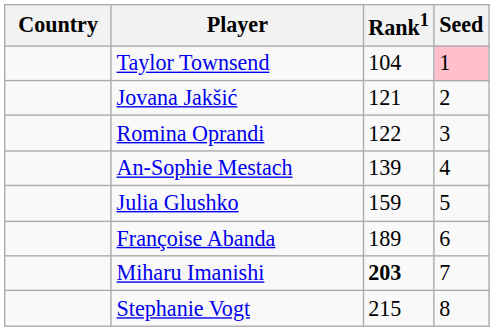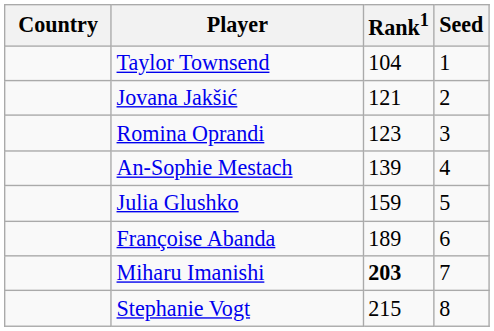Taylor Townsend | Seed: pink background -> no background
Romina Oprandi | Rank1: 122 -> 123
